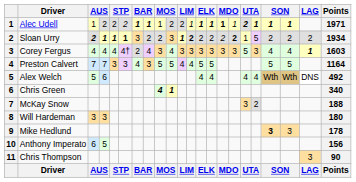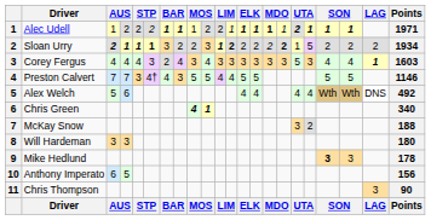Corey Fergus | column 6: 4† -> 3
Preston Calvert | column 6: 3 -> 4†
Preston Calvert | Points: 1164 -> 1146
